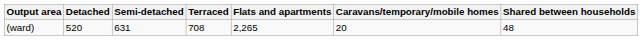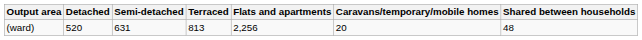(ward) | Terraced: 708 -> 813
(ward) | Flats and apartments: 2,265 -> 2,256
